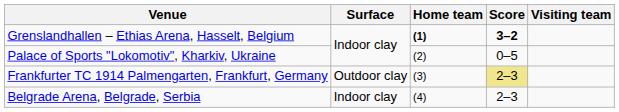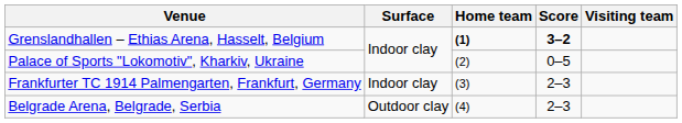Frankfurter TC 1914 Palmengarten, Frankfurt, Germany | Surface: Outdoor clay -> Indoor clay
Frankfurter TC 1914 Palmengarten, Frankfurt, Germany | Score: khaki background -> no background
Belgrade Arena, Belgrade, Serbia | Surface: Indoor clay -> Outdoor clay
